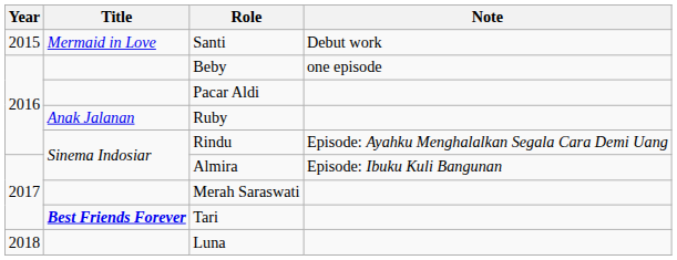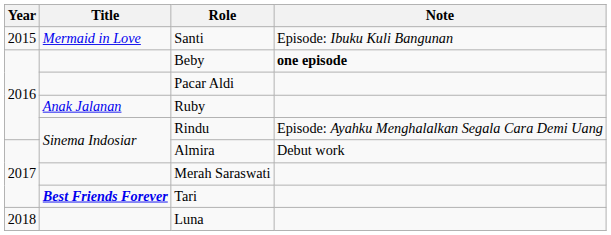Santi | Note: Debut work -> Episode: Ibuku Kuli Bangunan
Beby | Note: normal -> bold
Almira | Note: Episode: Ibuku Kuli Bangunan -> Debut work
